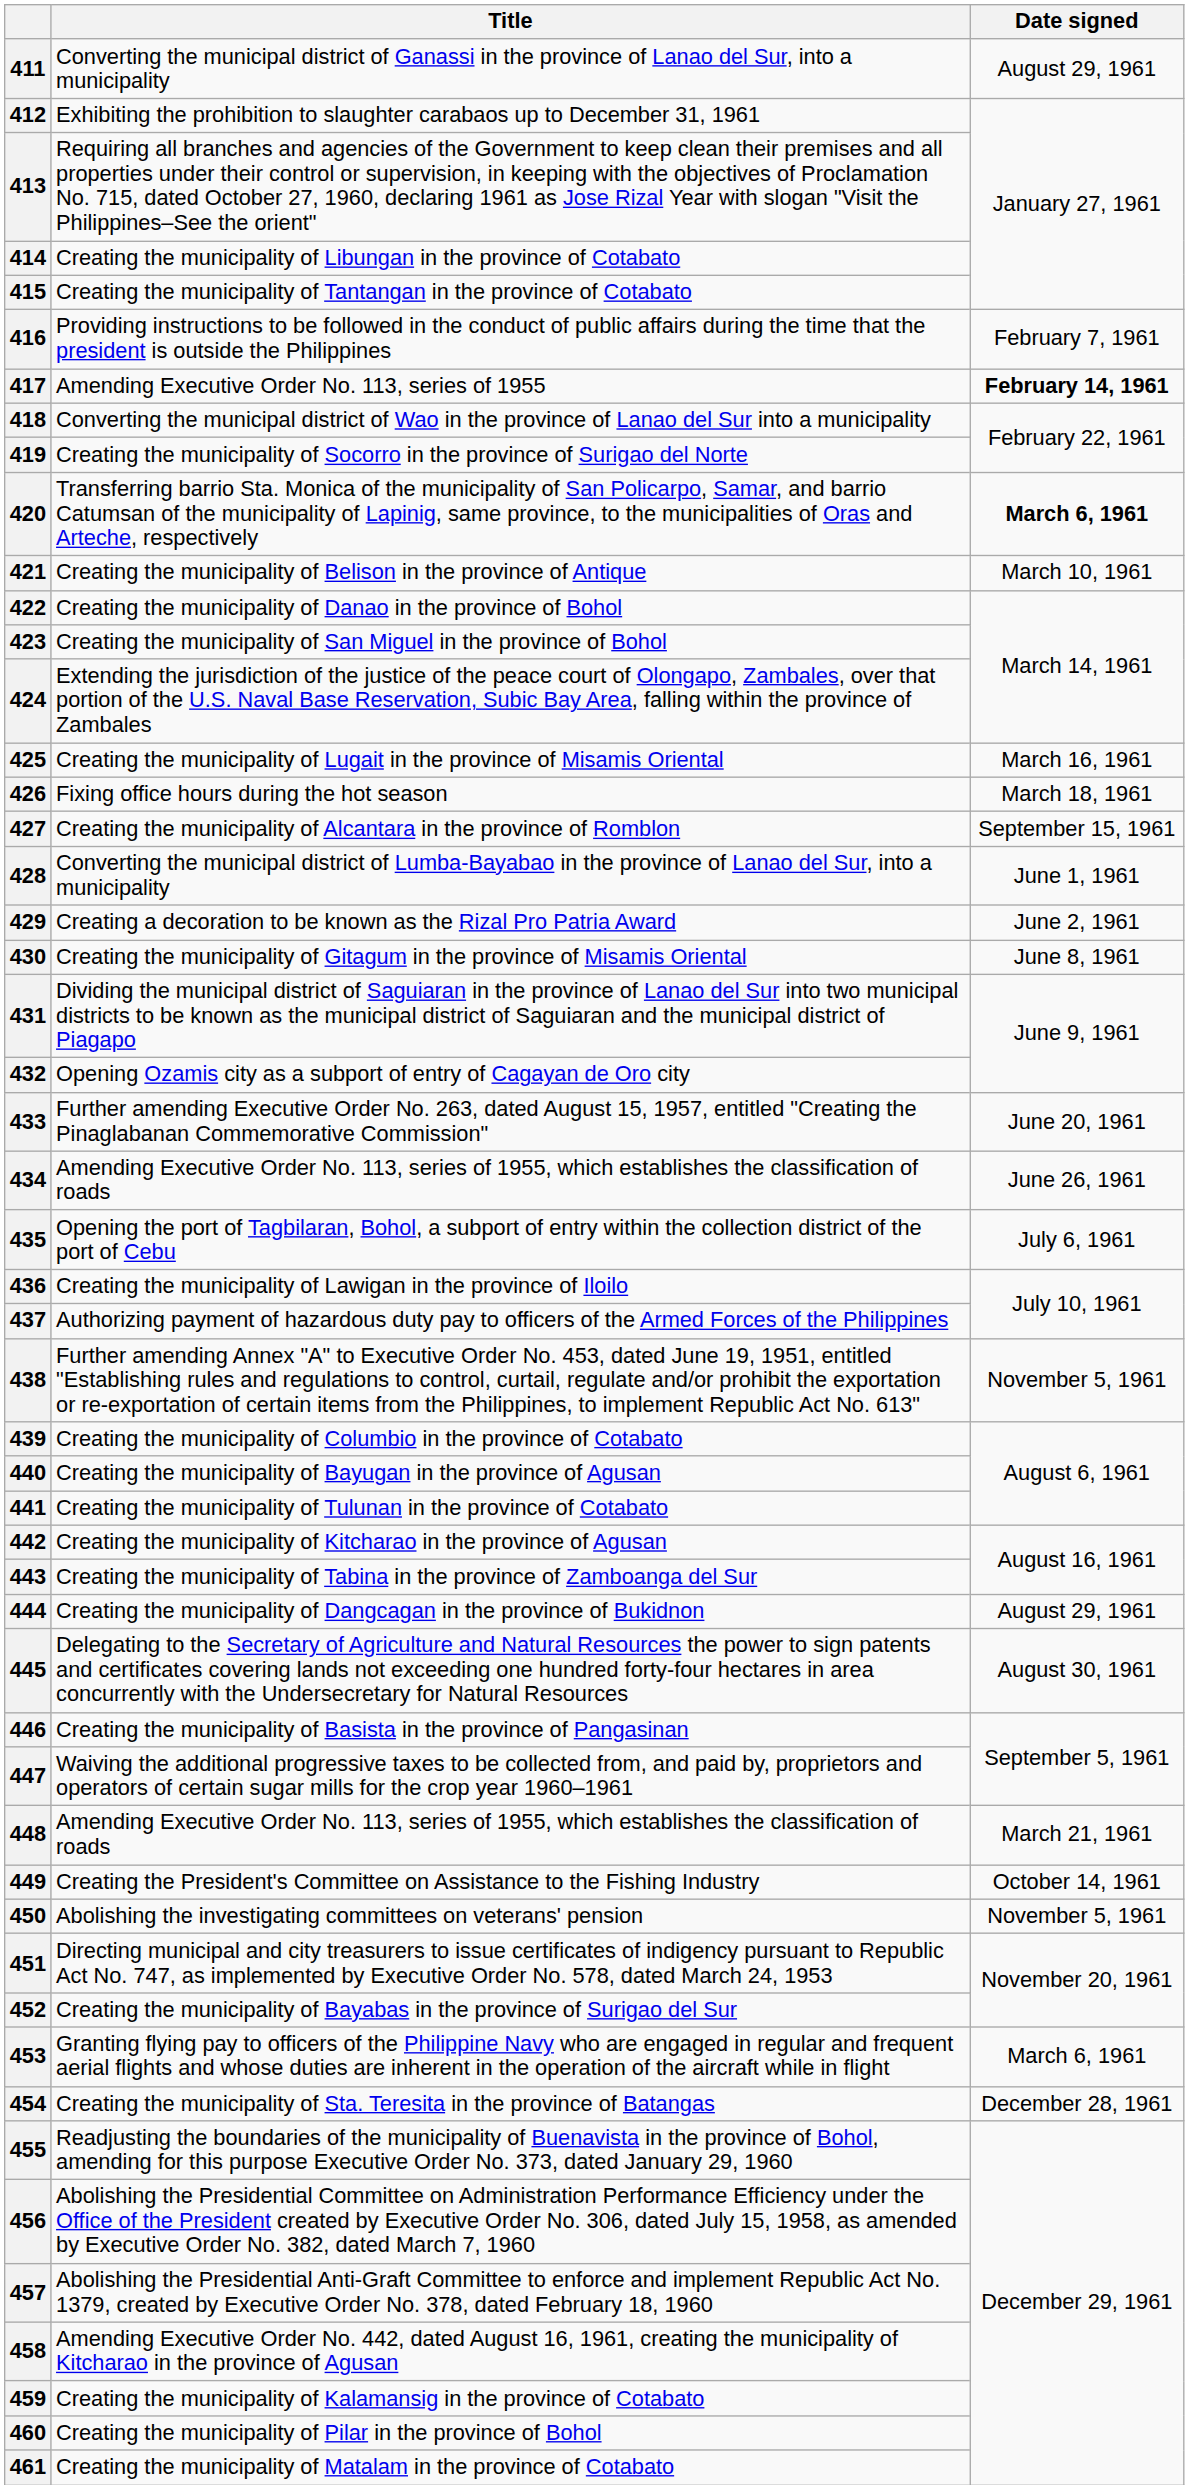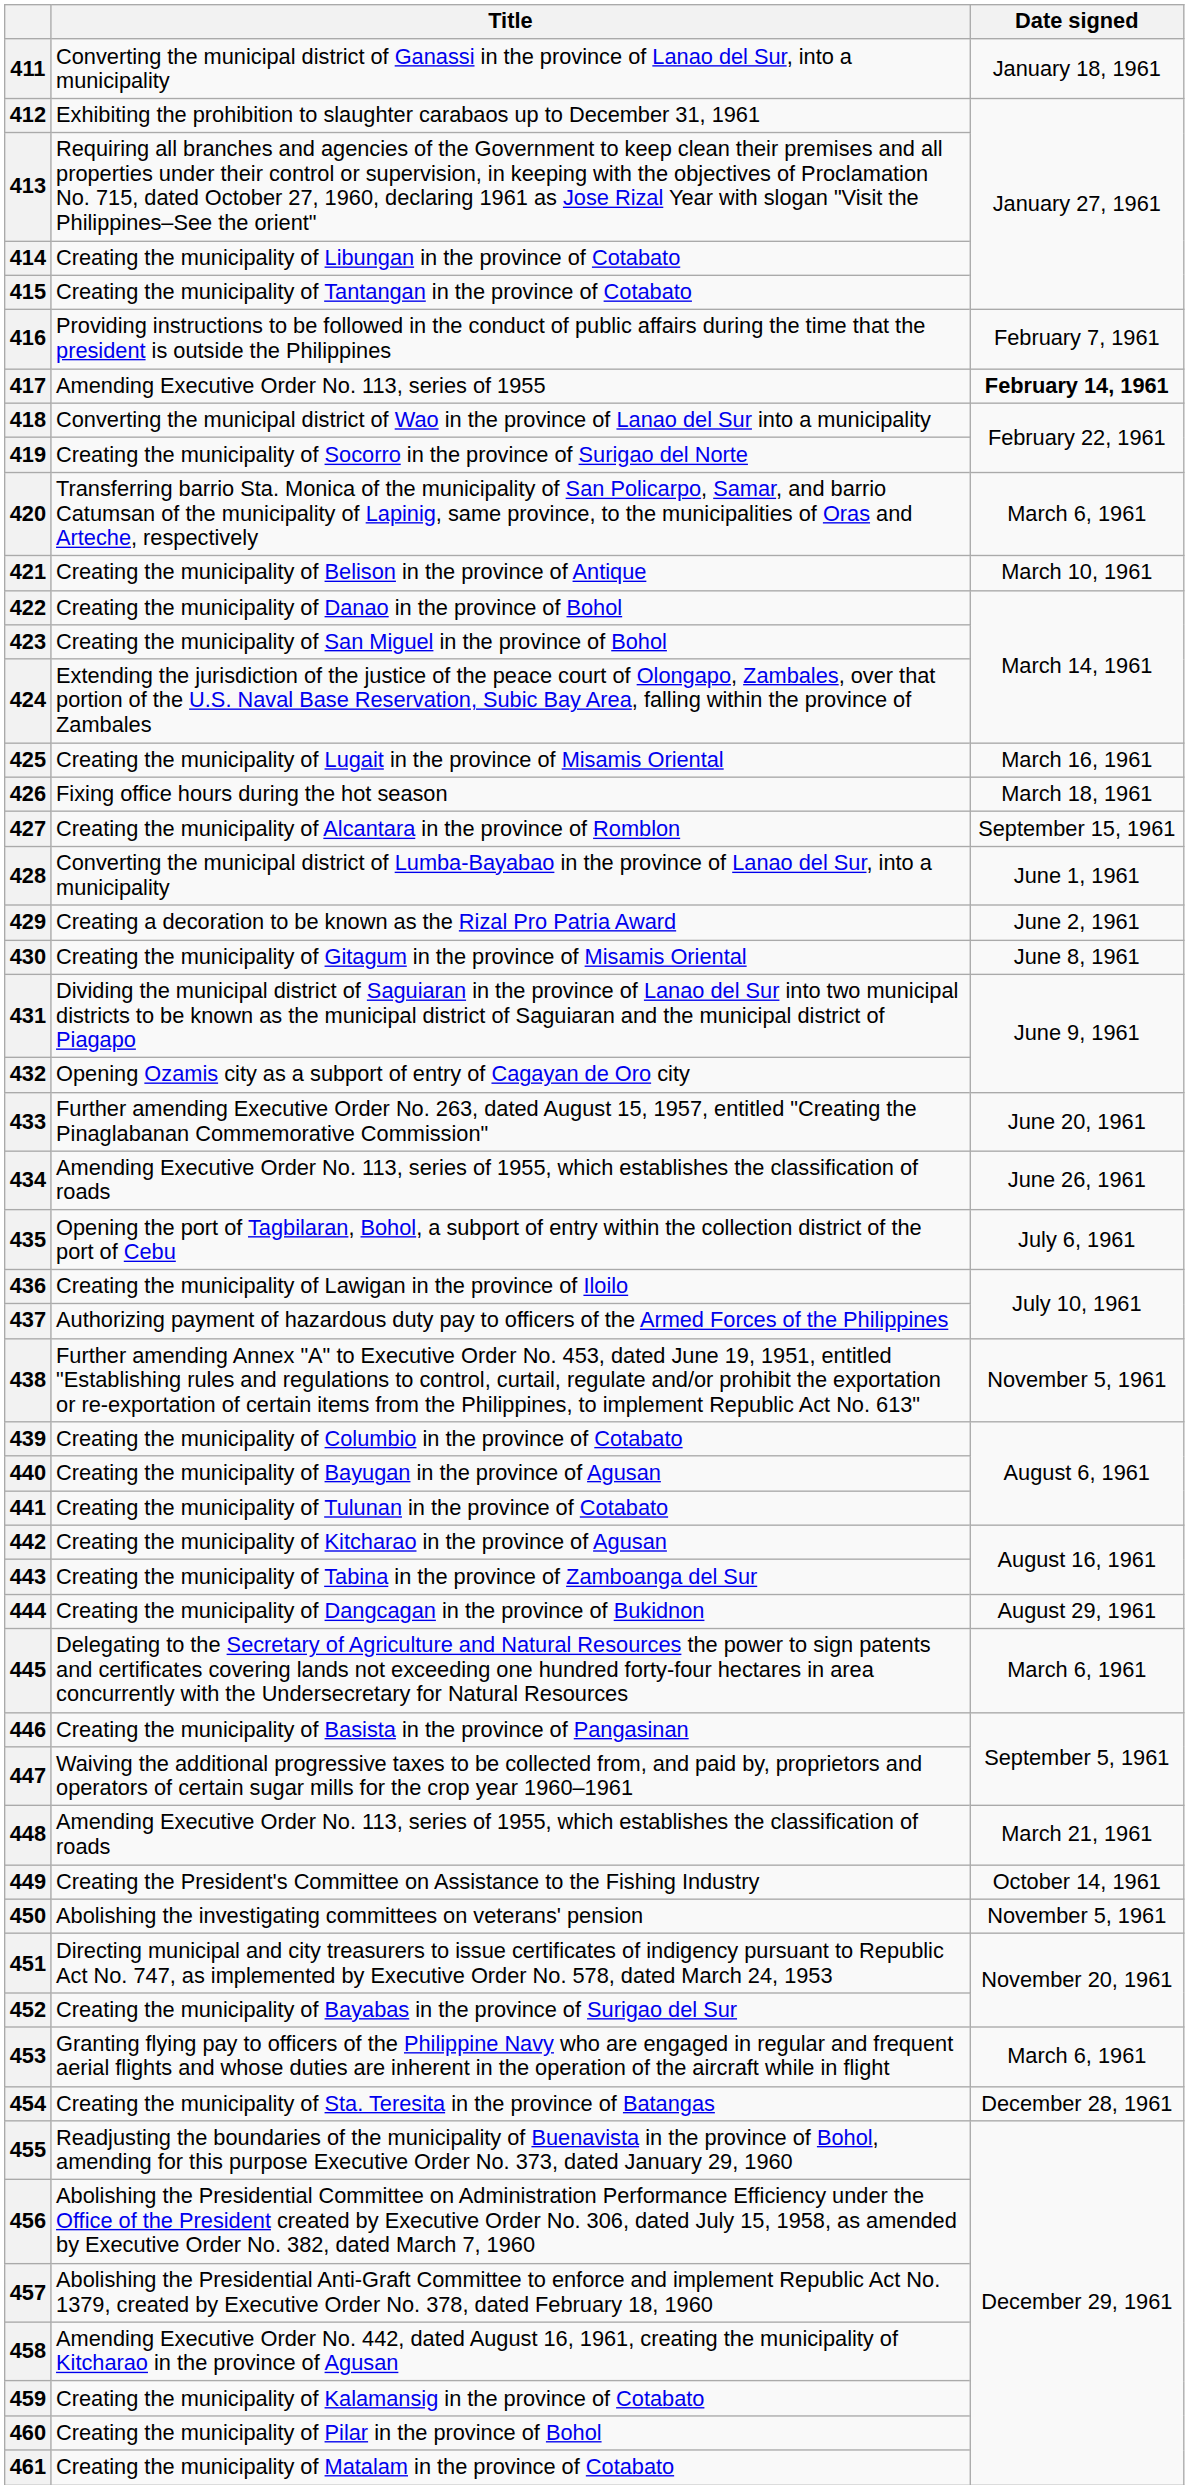411 | Date signed: August 29, 1961 -> January 18, 1961
420 | Date signed: bold -> normal
445 | Date signed: August 30, 1961 -> March 6, 1961
